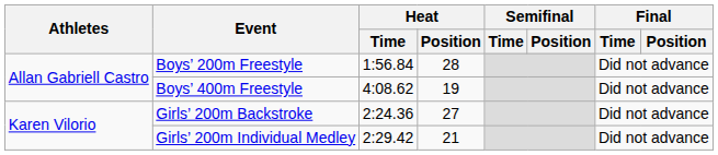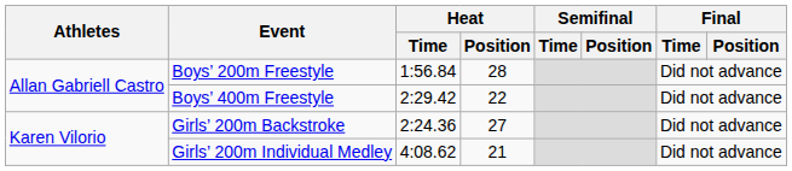Boys’ 400m Freestyle | Heat / Time: 4:08.62 -> 2:29.42
Boys’ 400m Freestyle | Heat / Position: 19 -> 22
Girls’ 200m Individual Medley | Heat / Time: 2:29.42 -> 4:08.62
